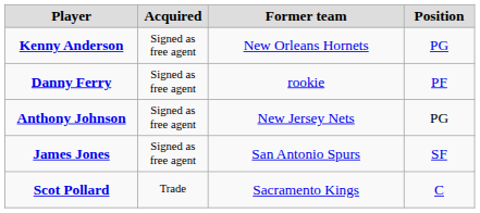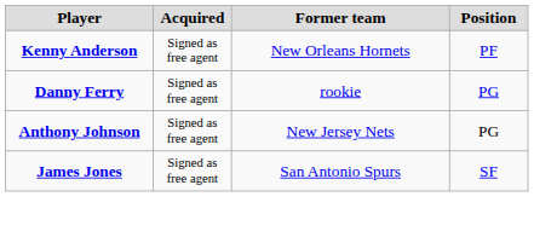Kenny Anderson | Position: PG -> PF
Danny Ferry | Position: PF -> PG
- row: Scot Pollard | Trade | Sacramento Kings | C
